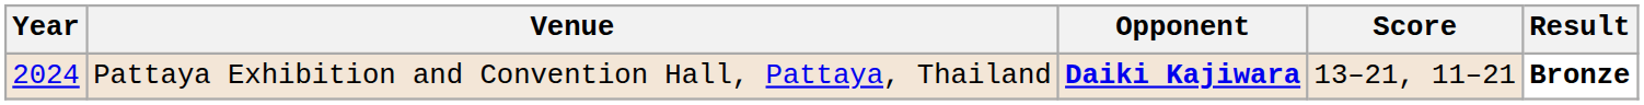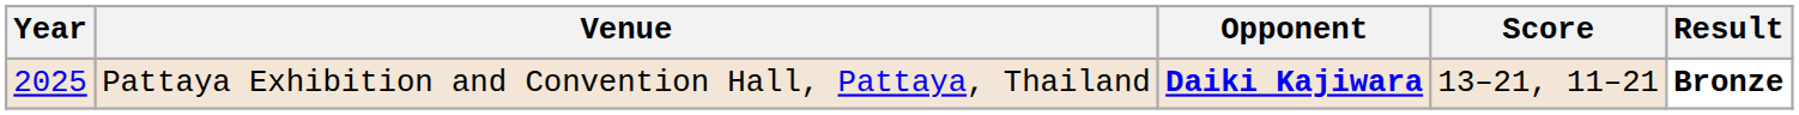Pattaya Exhibition and Convention Hall, Pattaya, Thailand | Year: 2024 -> 2025
